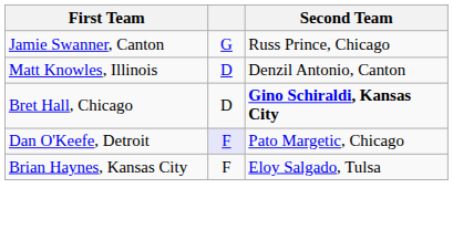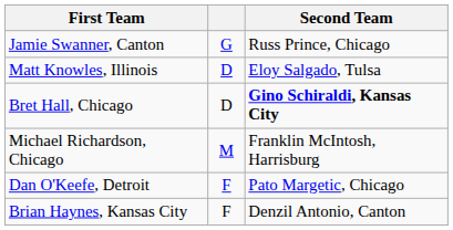Matt Knowles, Illinois | Second Team: Denzil Antonio, Canton -> Eloy Salgado, Tulsa
+ row: Michael Richardson, Chicago | M | Franklin McIntosh, Harrisburg
Dan O'Keefe, Detroit | column 2: lavender background -> no background
Brian Haynes, Kansas City | Second Team: Eloy Salgado, Tulsa -> Denzil Antonio, Canton
